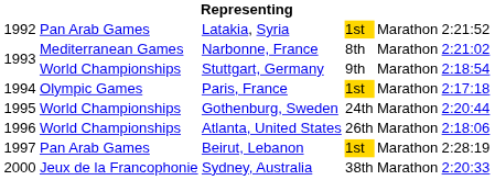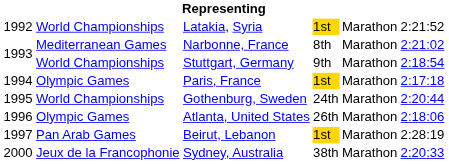Latakia, Syria | column 2: Pan Arab Games -> World Championships
Atlanta, United States | column 2: World Championships -> Olympic Games
